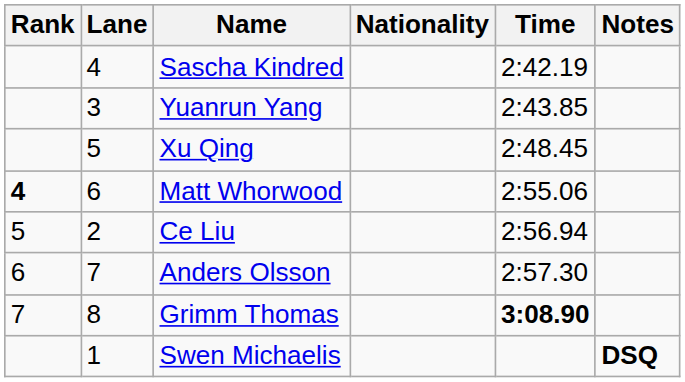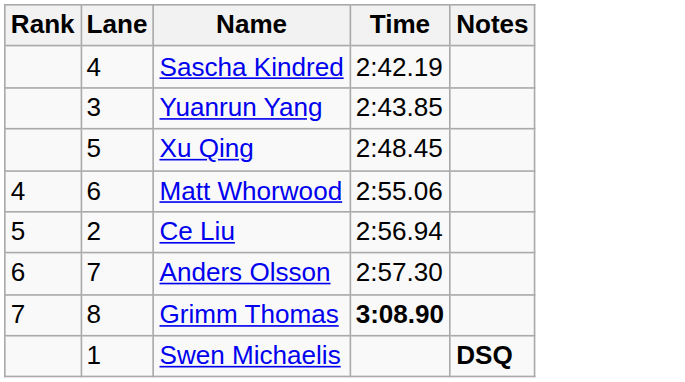- column: Nationality
Matt Whorwood | Rank: bold -> normal
